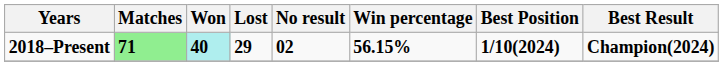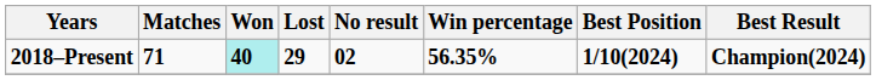2018–Present | Matches: lightgreen background -> no background
2018–Present | Win percentage: 56.15% -> 56.35%
